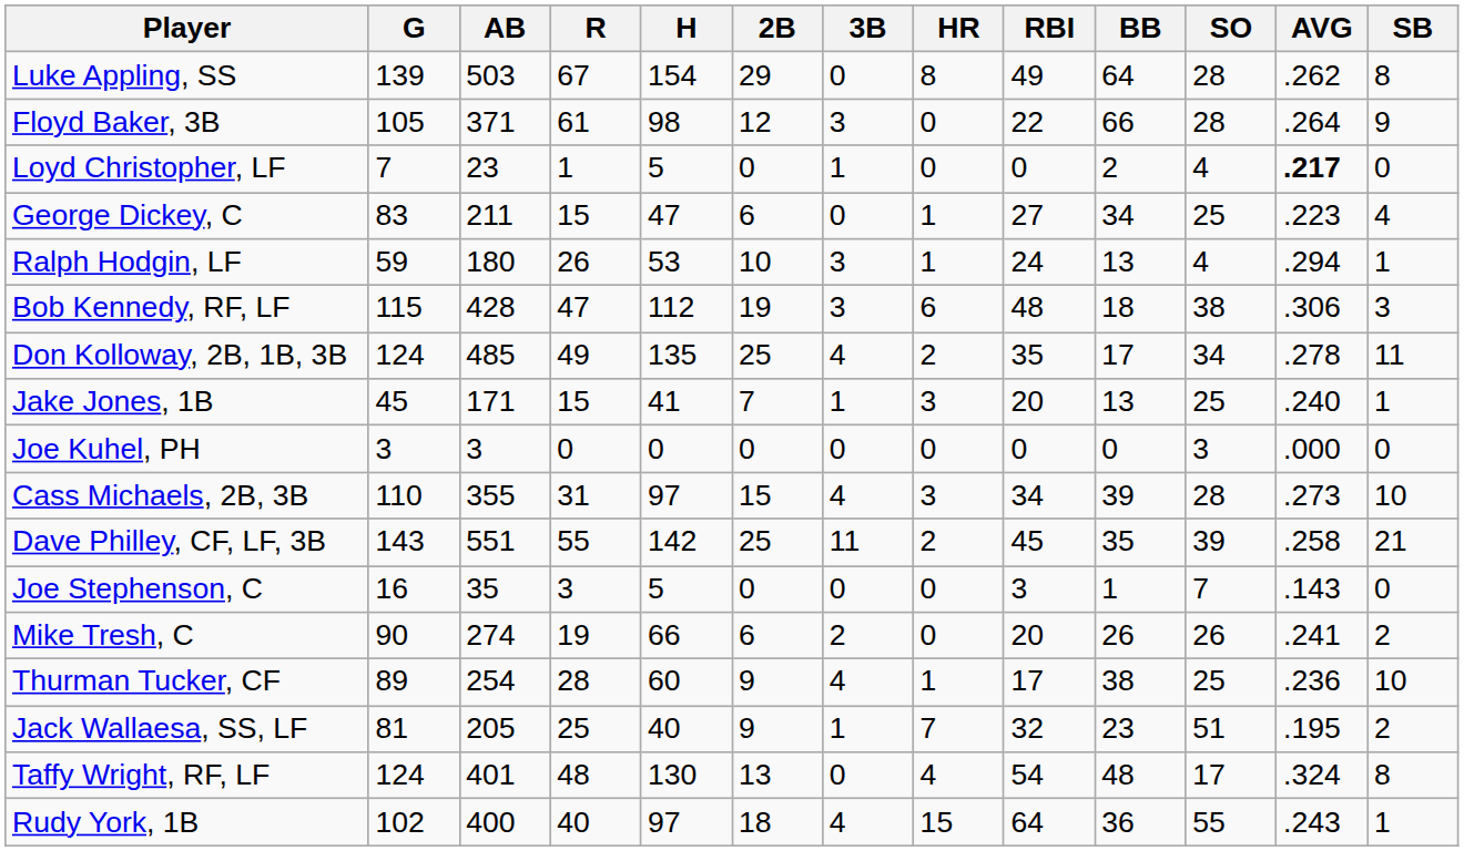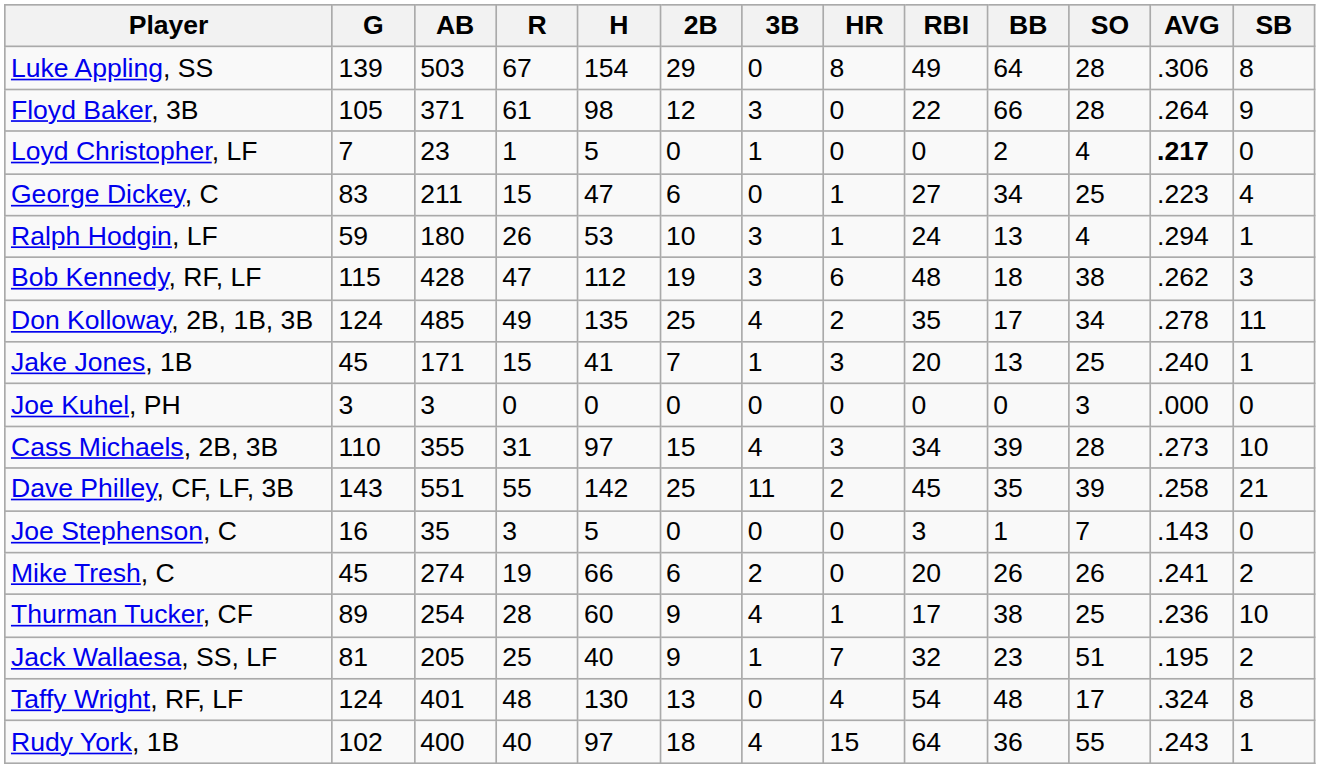Luke Appling, SS | AVG: .262 -> .306
Bob Kennedy, RF, LF | AVG: .306 -> .262
Mike Tresh, C | G: 90 -> 45
